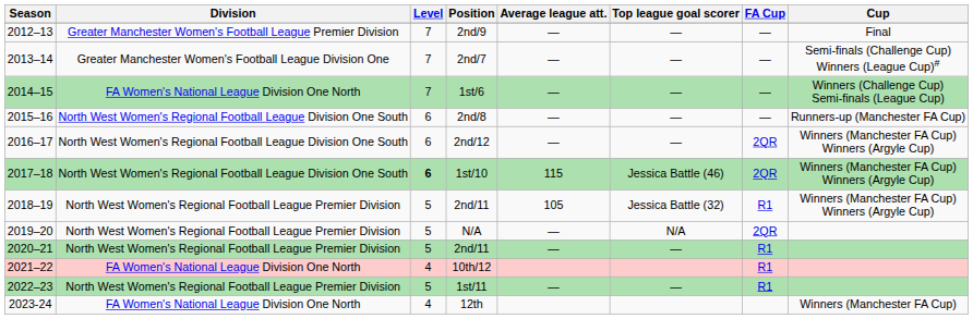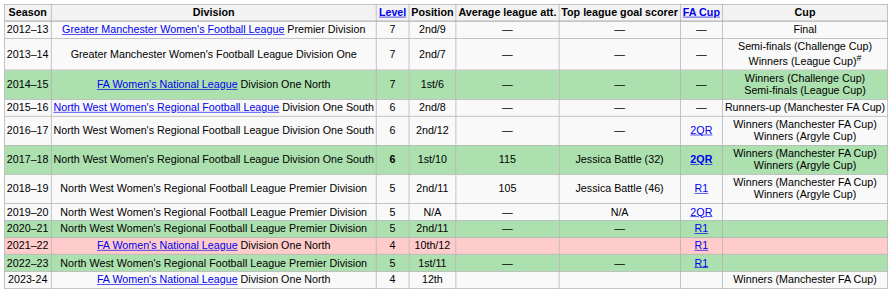1st/10 | Top league goal scorer: Jessica Battle (46) -> Jessica Battle (32)
1st/10 | FA Cup: normal -> bold
2018–19 / 2nd/11 | Top league goal scorer: Jessica Battle (32) -> Jessica Battle (46)
